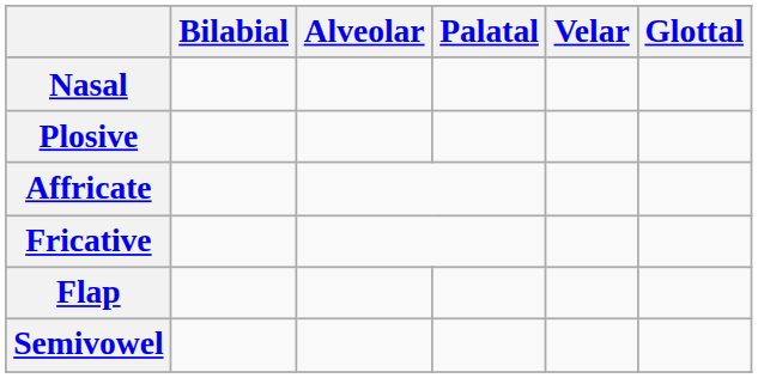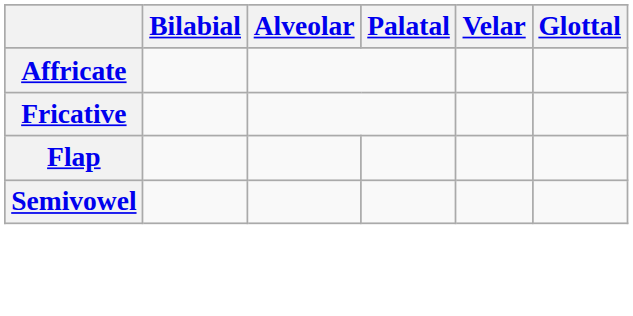- row: Nasal
- row: Plosive
